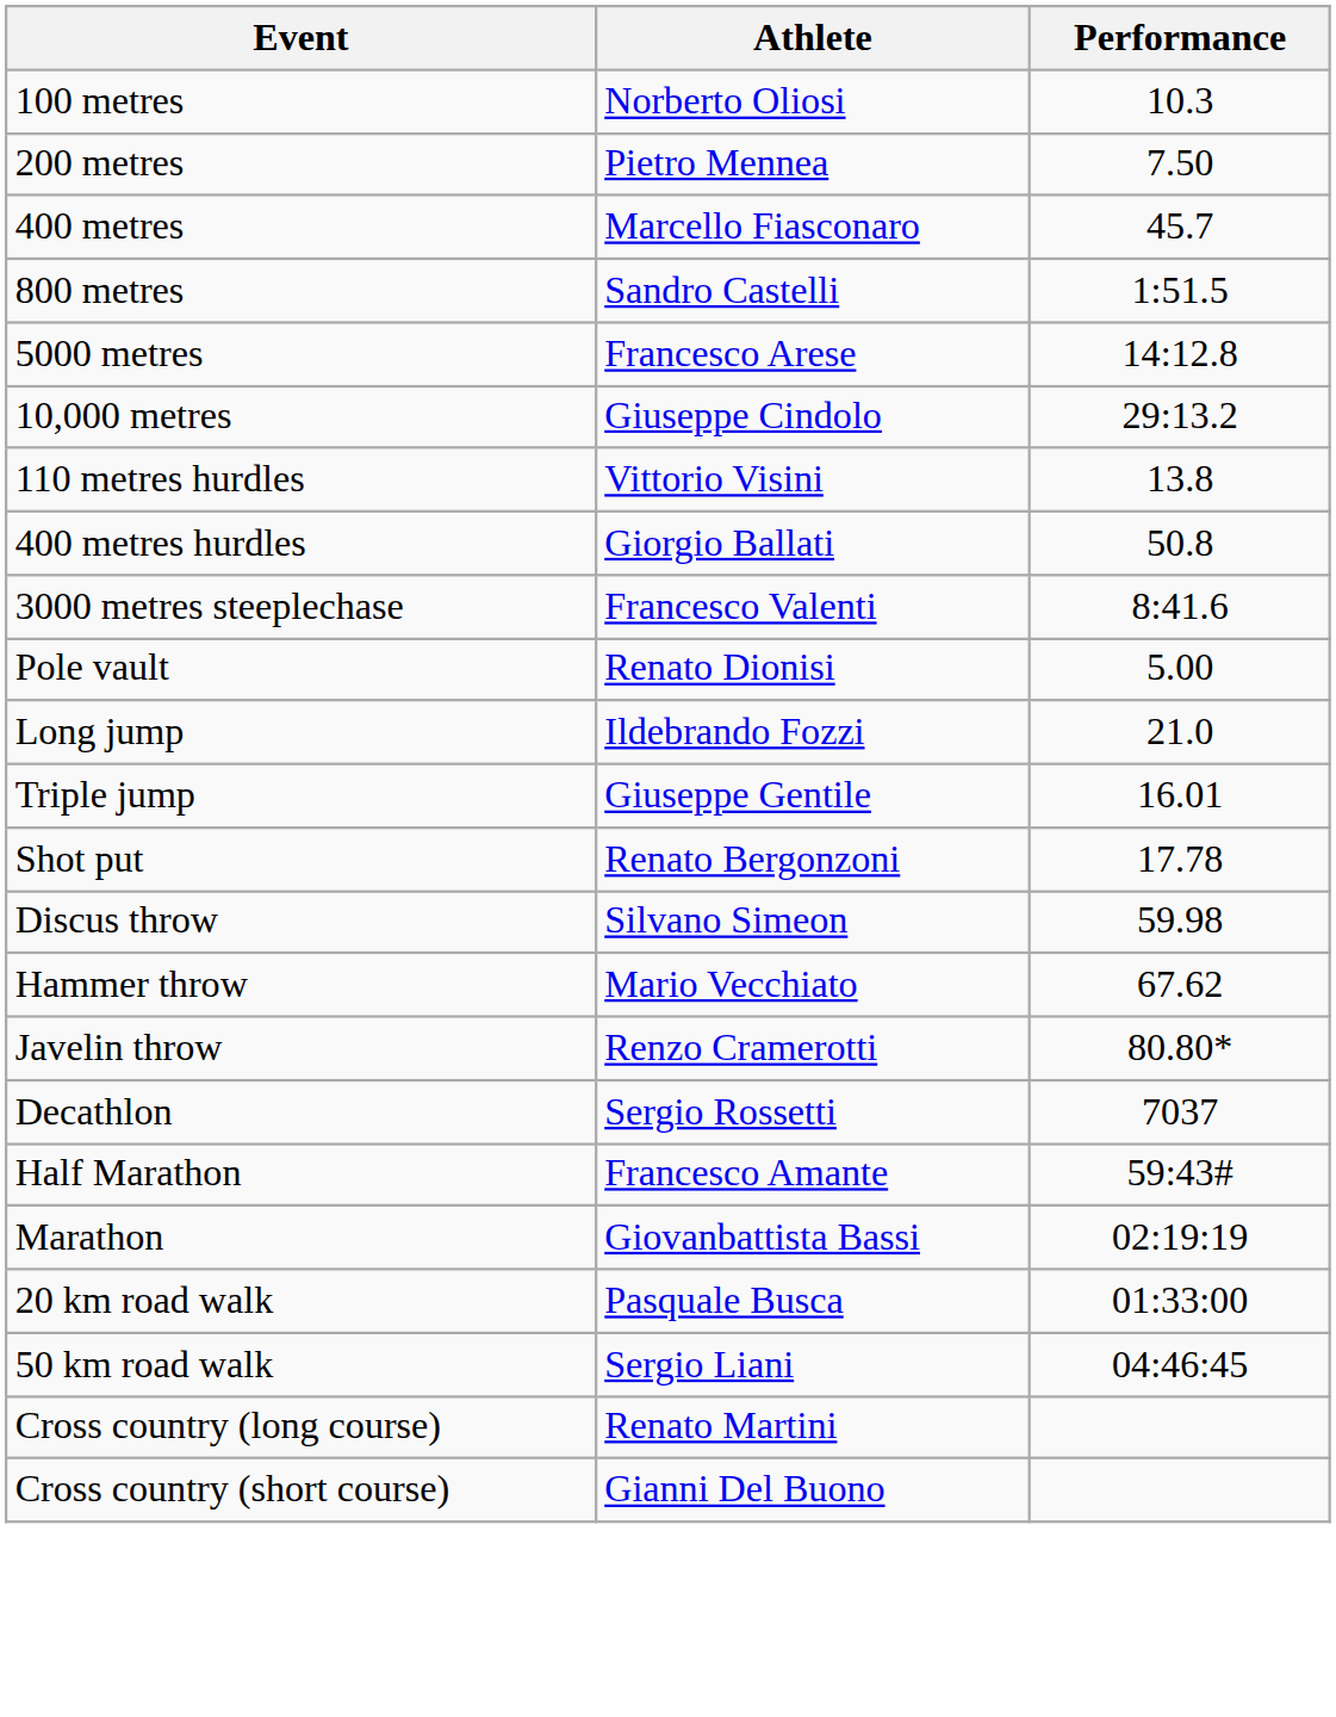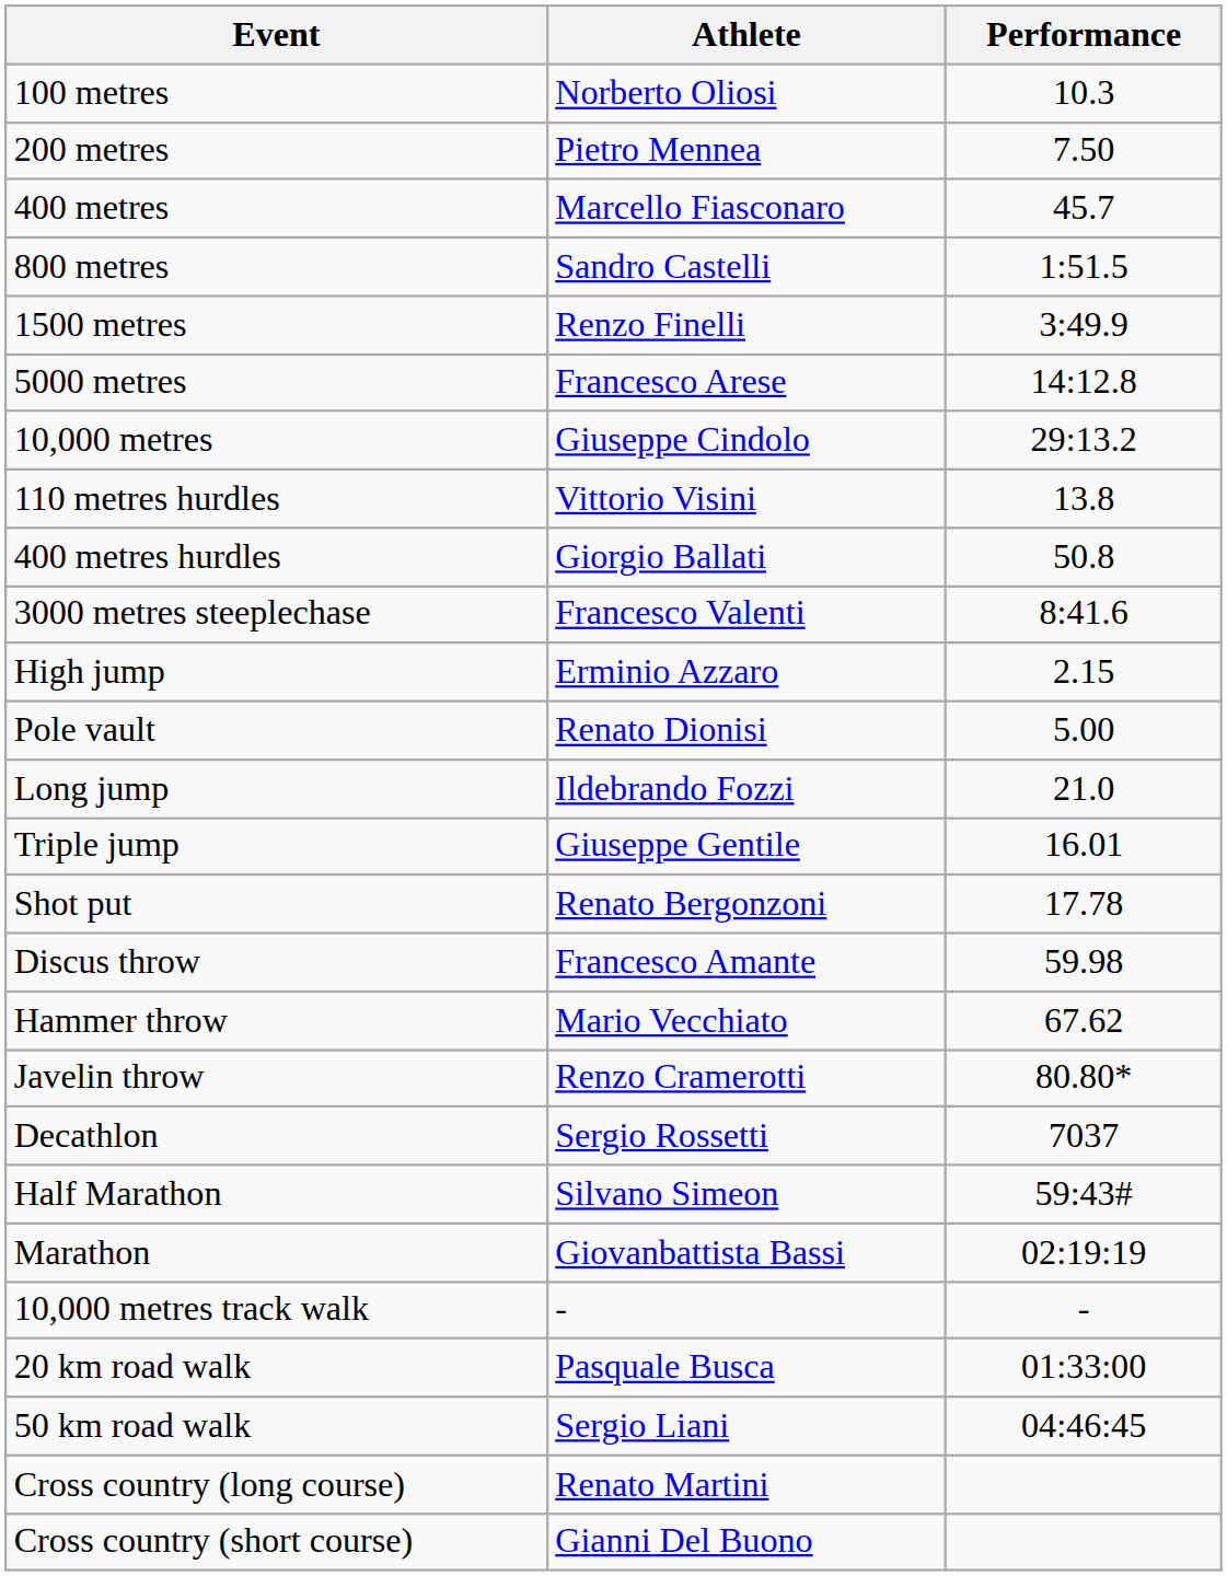+ row: 1500 metres | Renzo Finelli | 3:49.9
+ row: High jump | Erminio Azzaro | 2.15
Discus throw | Athlete: Silvano Simeon -> Francesco Amante
Half Marathon | Athlete: Francesco Amante -> Silvano Simeon
+ row: 10,000 metres track walk | - | -
